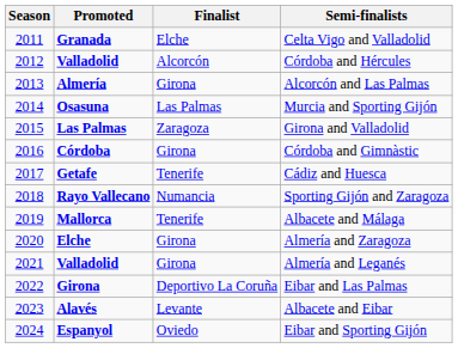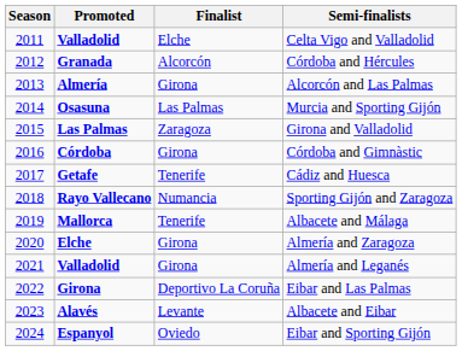Celta Vigo and Valladolid | Promoted: Granada -> Valladolid
Córdoba and Hércules | Promoted: Valladolid -> Granada
